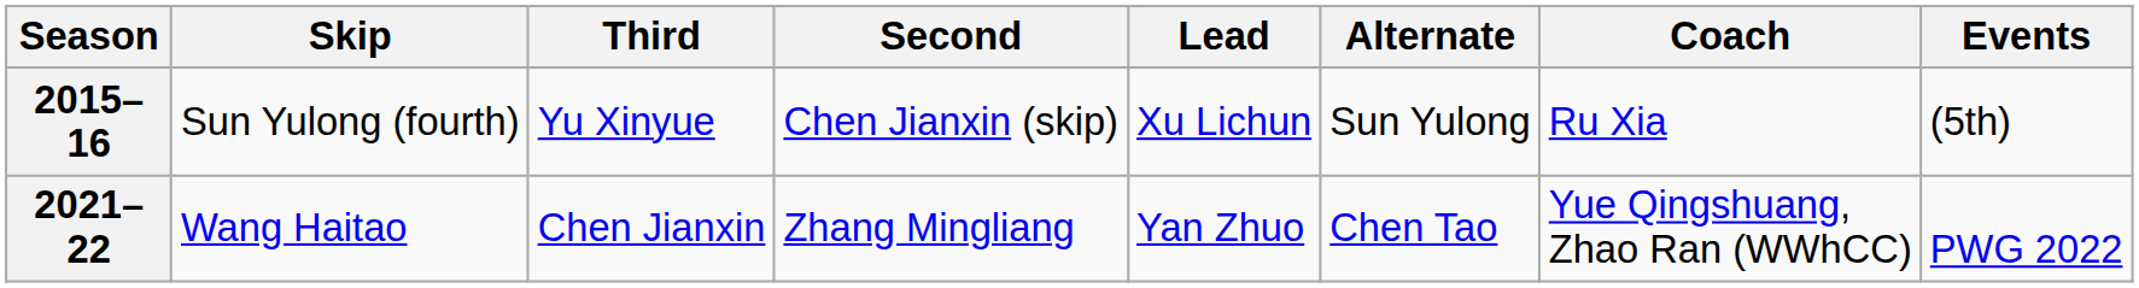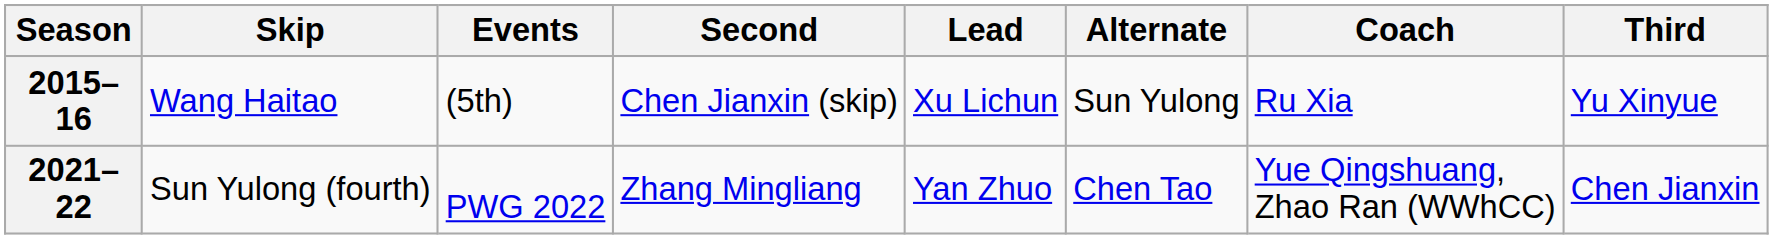columns swapped: Third <-> Events
2015–16 | Skip: Sun Yulong (fourth) -> Wang Haitao
2021–22 | Skip: Wang Haitao -> Sun Yulong (fourth)
